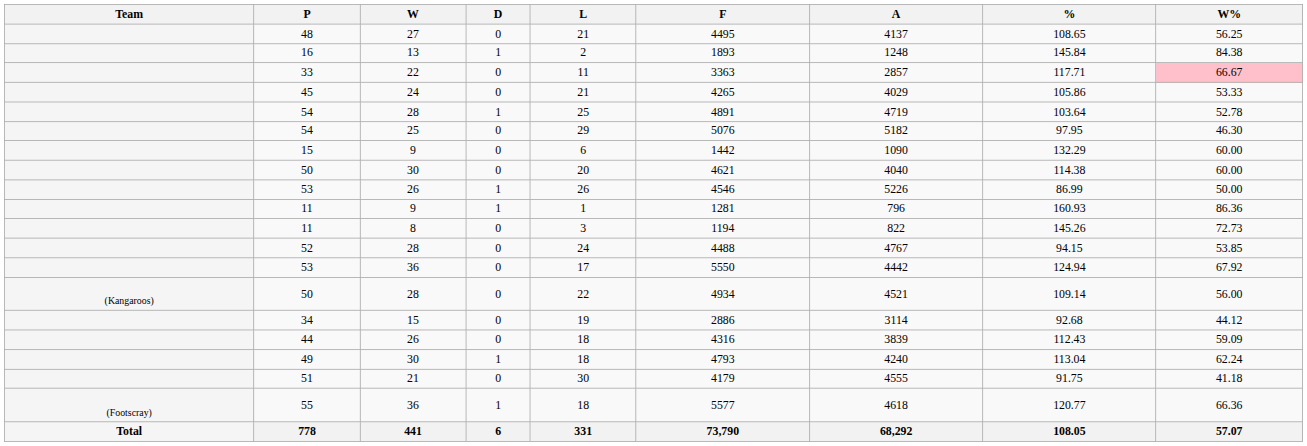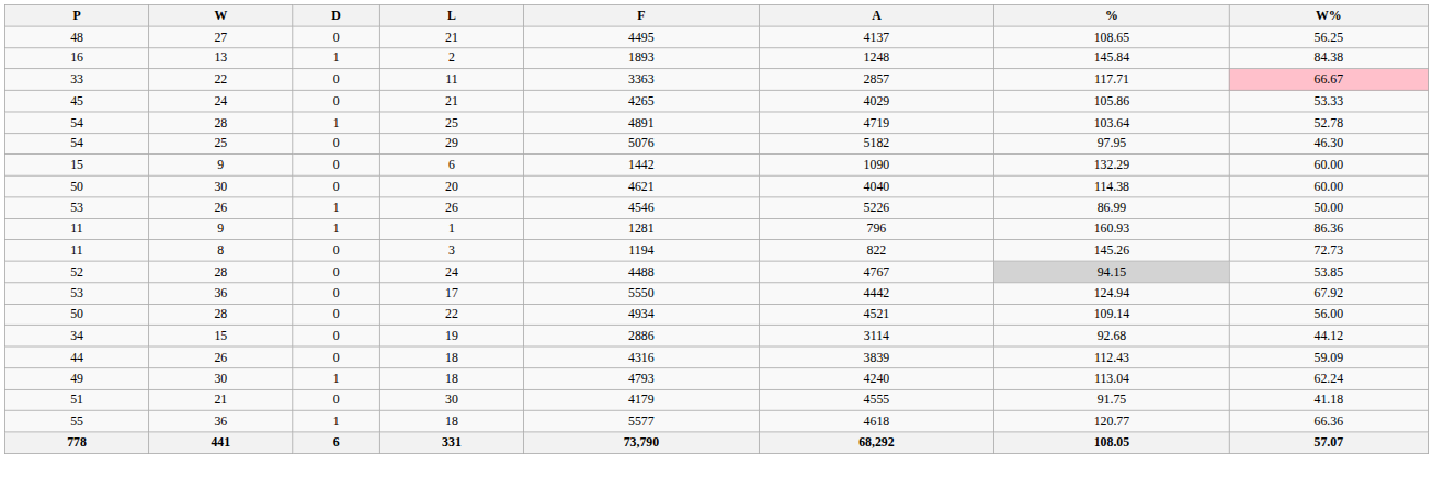- column: Team | (Kangaroos) | (Footscray) | Total
52 | %: no background -> lightgrey background
